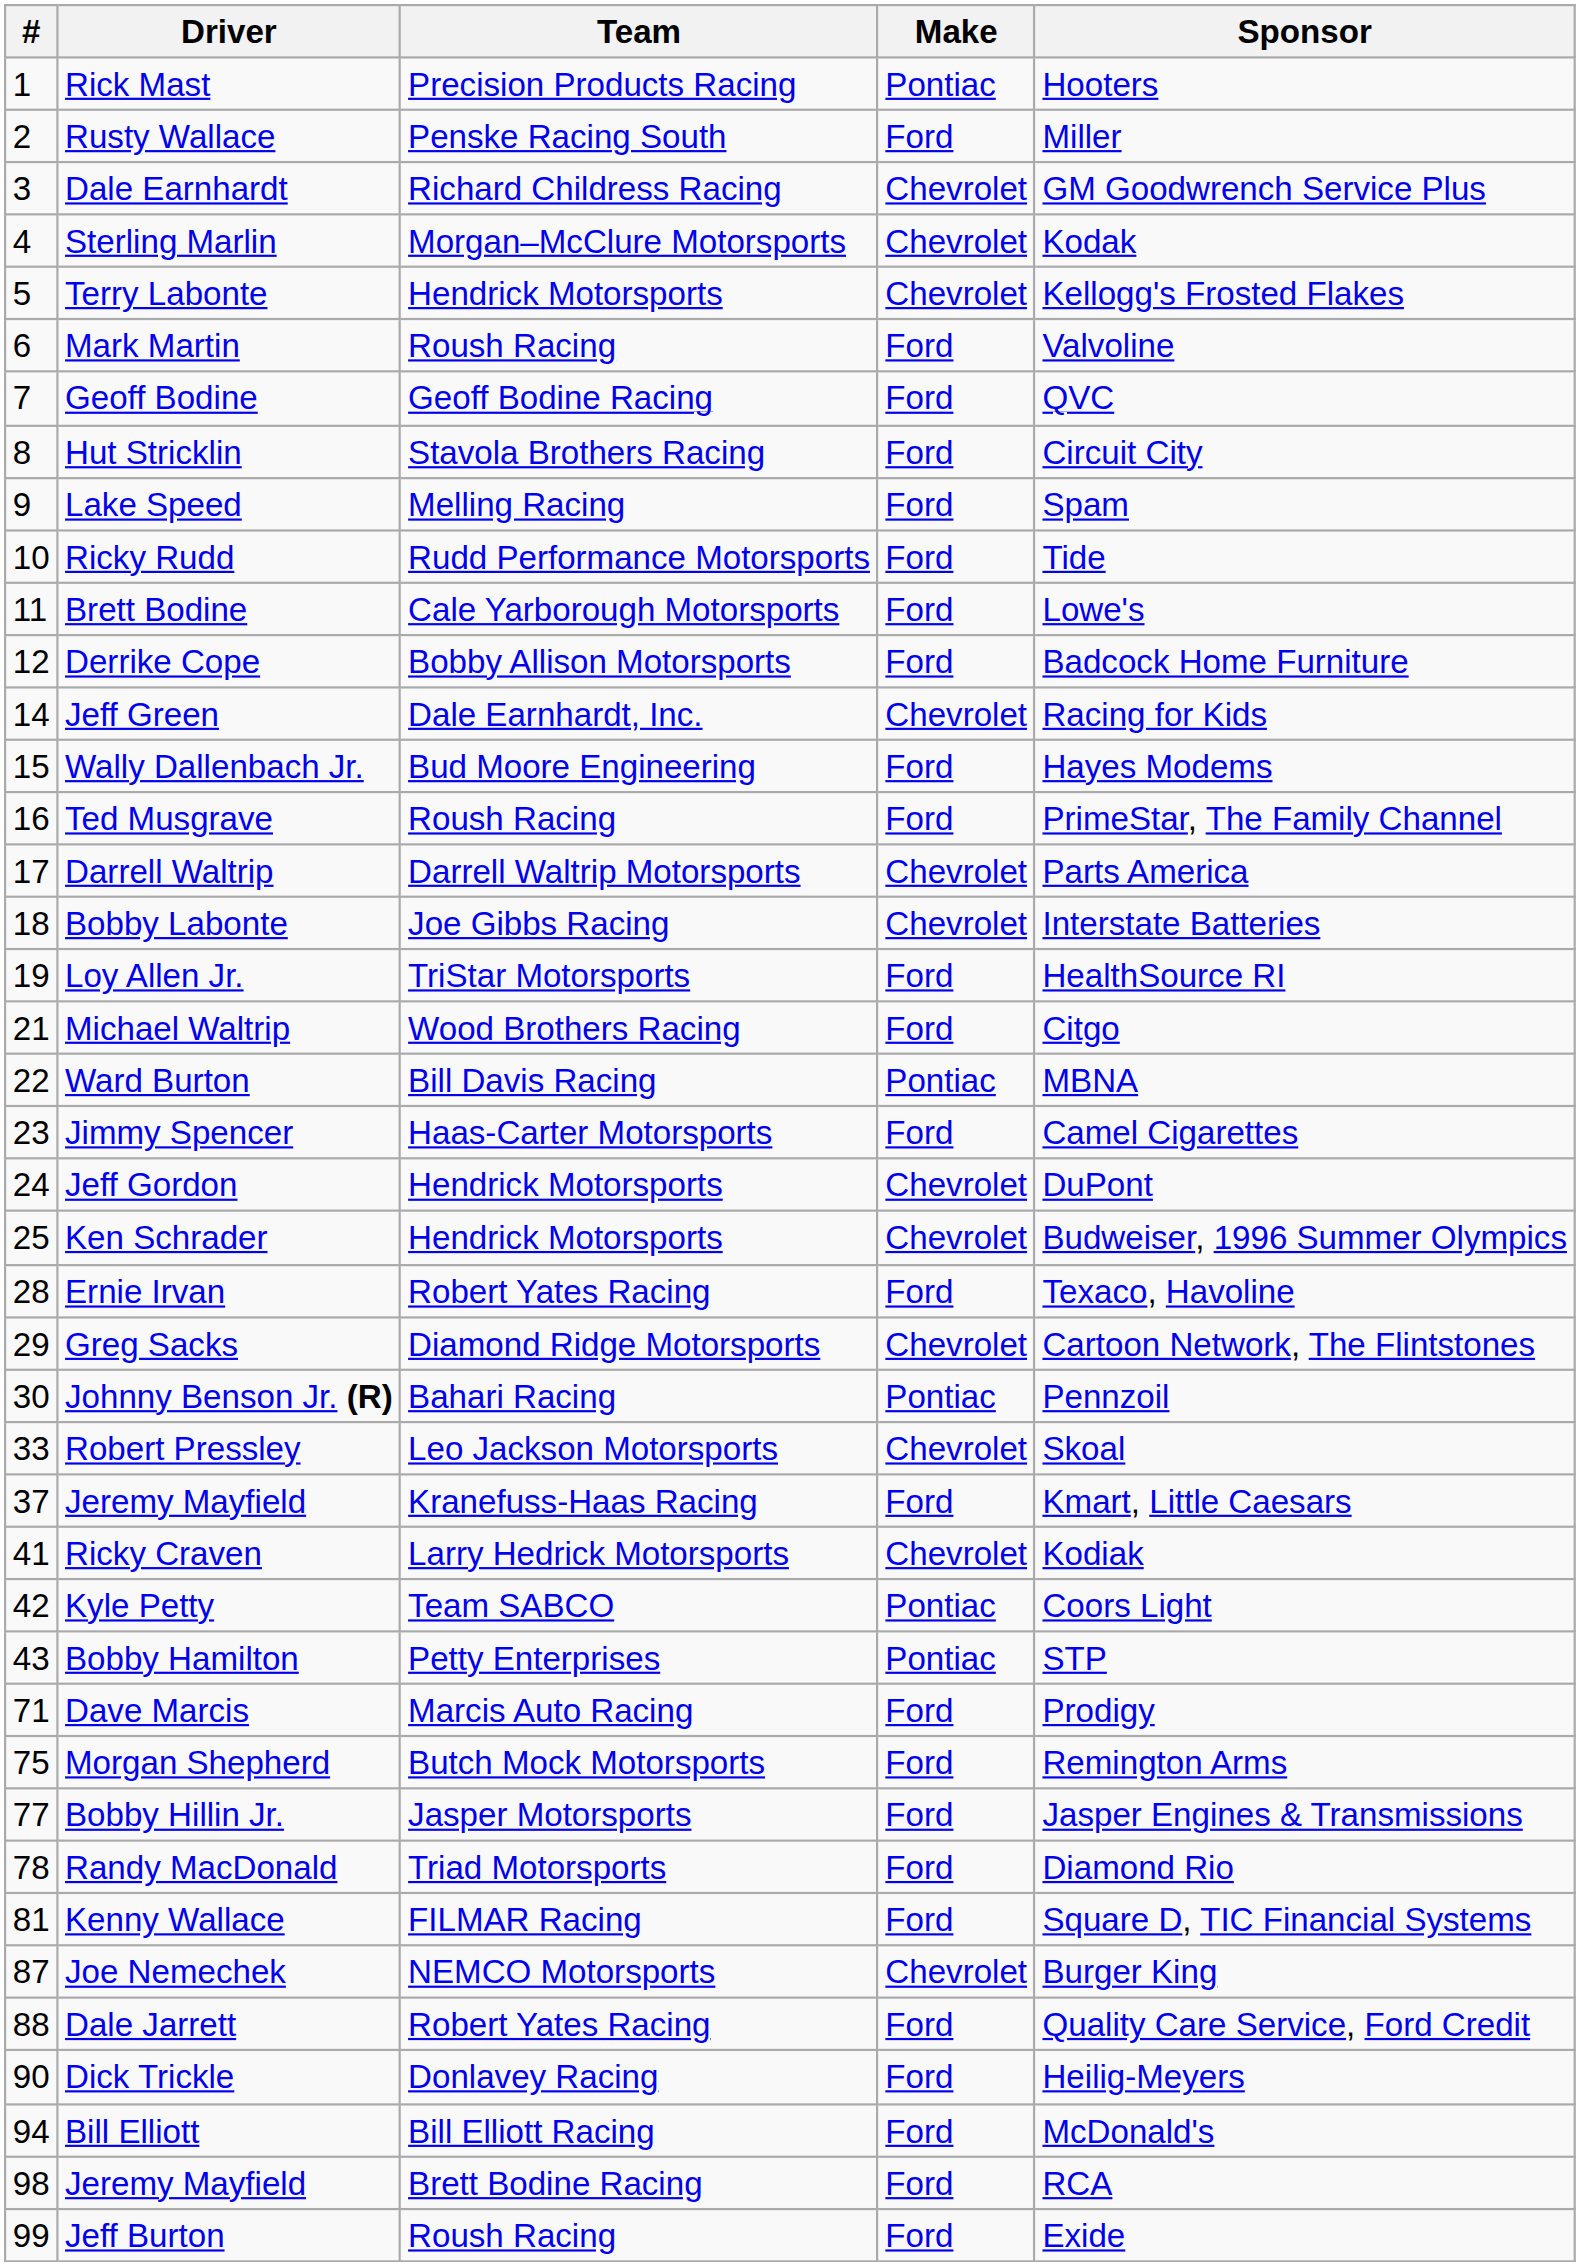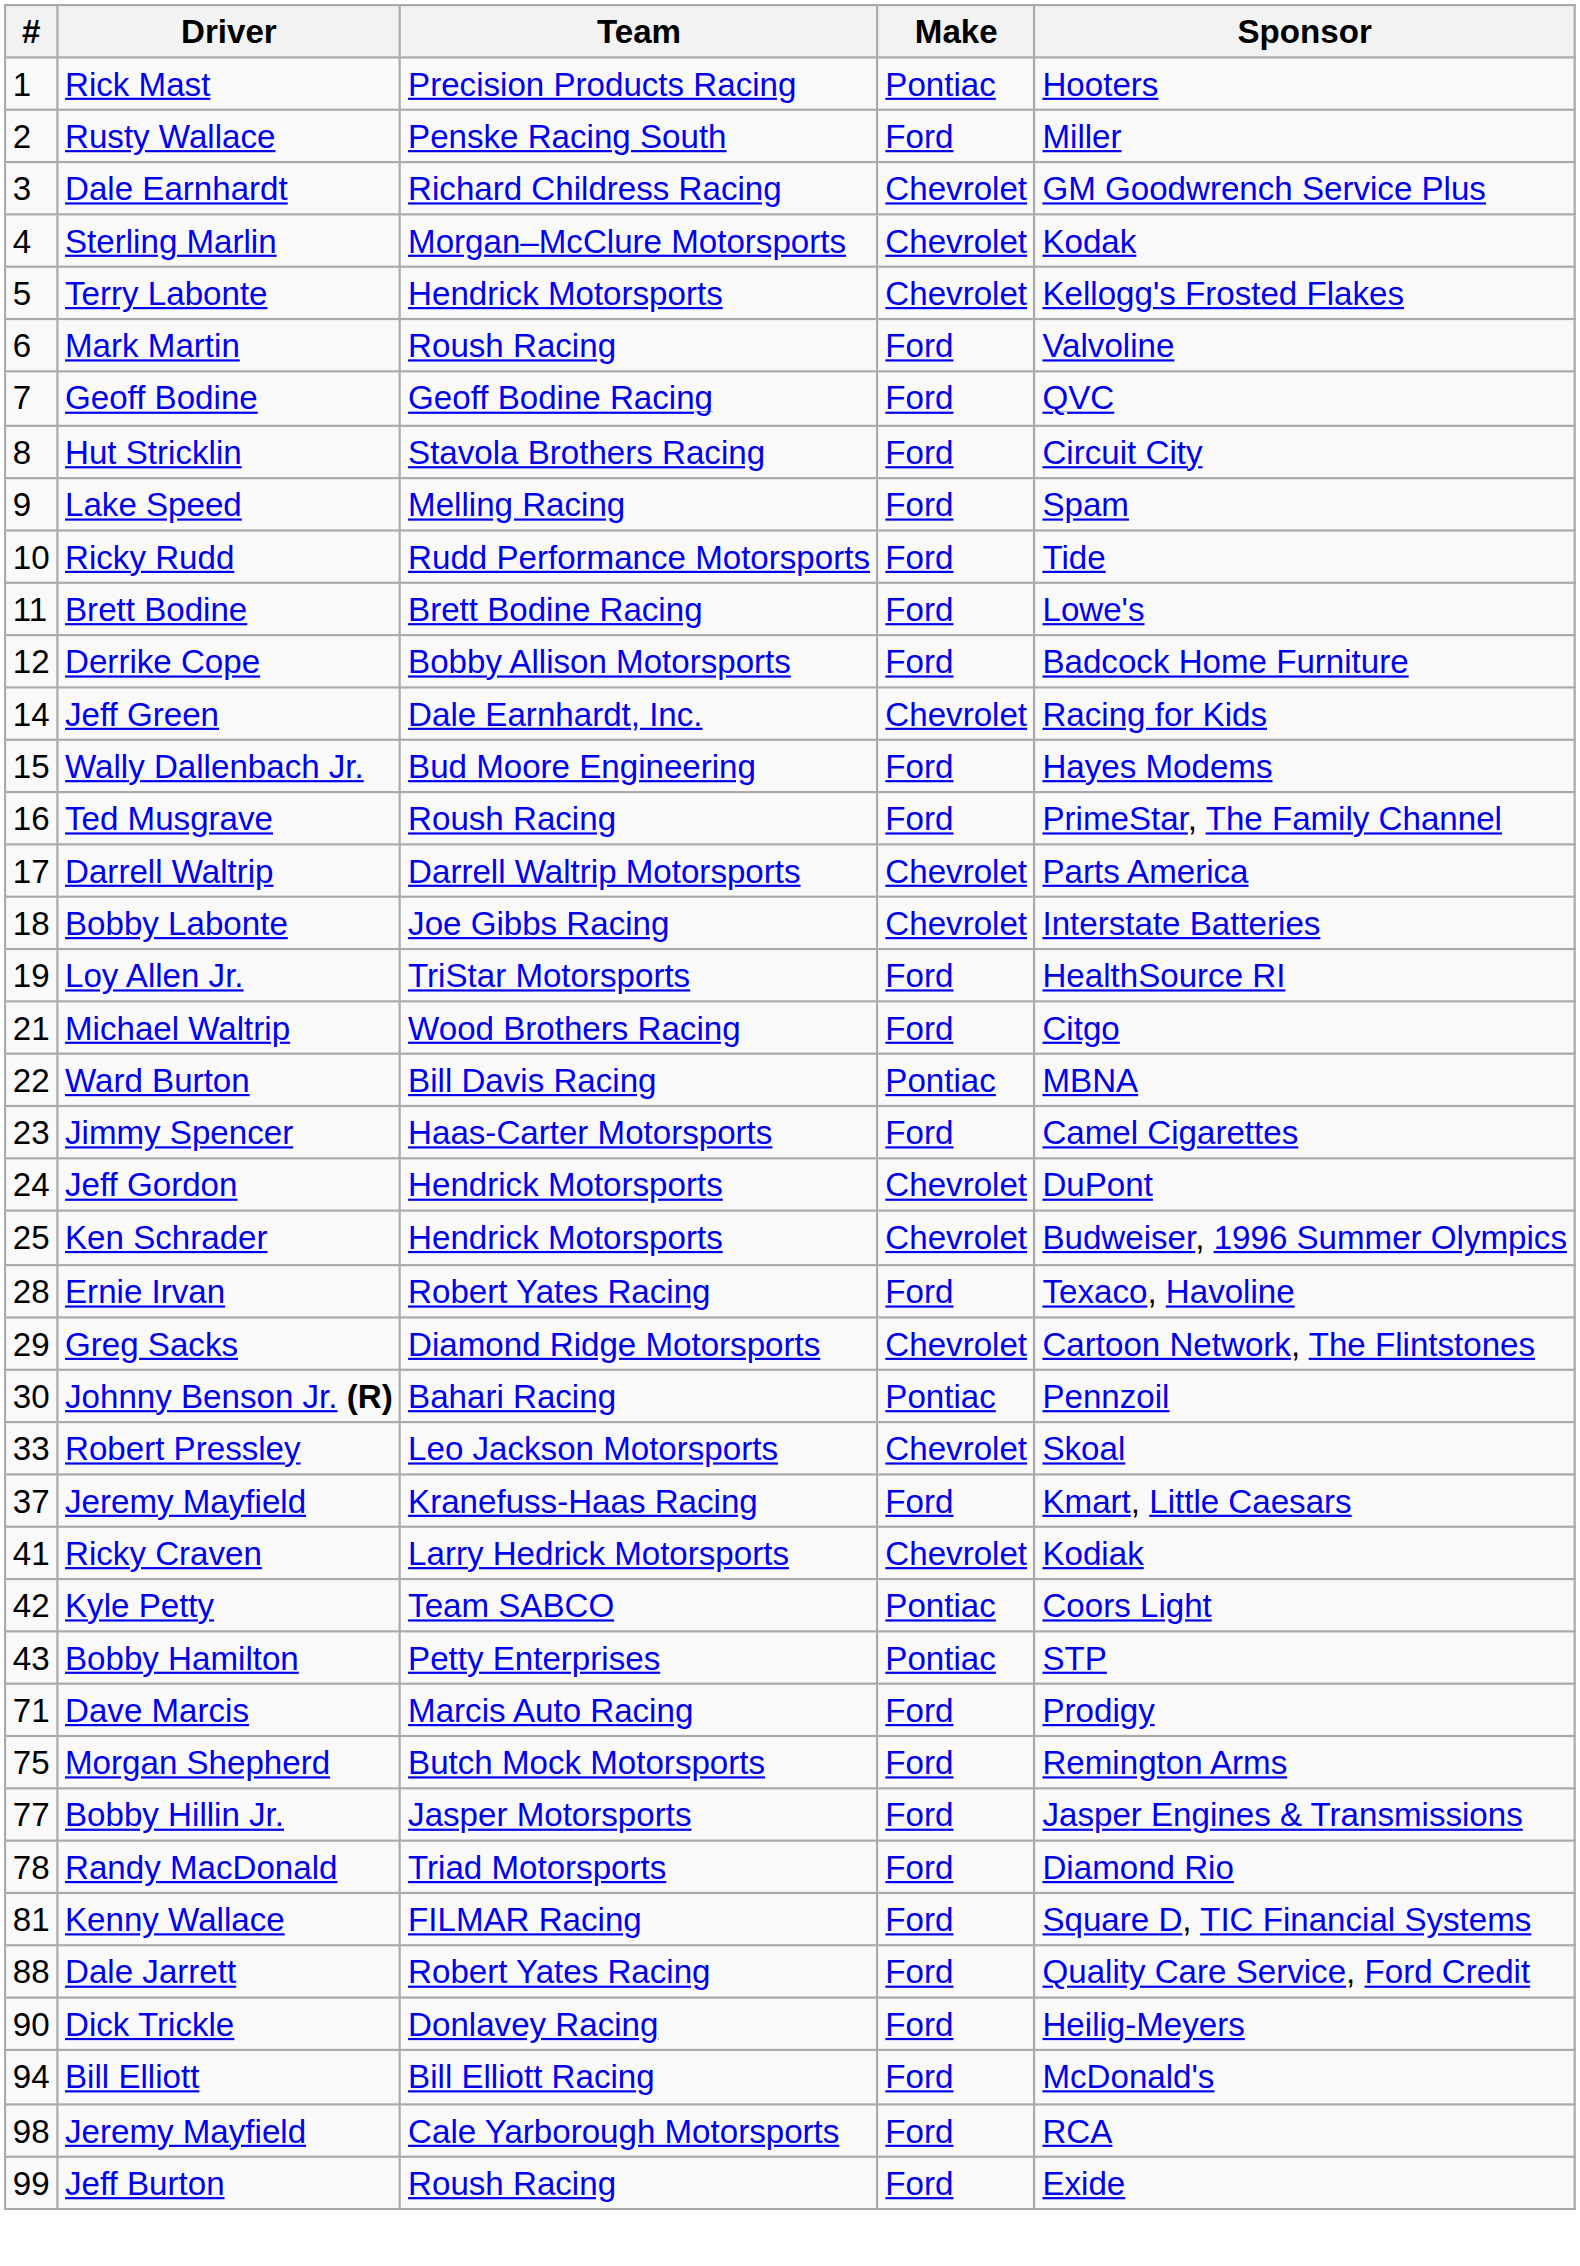Brett Bodine | Team: Cale Yarborough Motorsports -> Brett Bodine Racing
- row: 87 | Joe Nemechek | NEMCO Motorsports | Chevrolet | Burger King
98 / Jeremy Mayfield | Team: Brett Bodine Racing -> Cale Yarborough Motorsports
